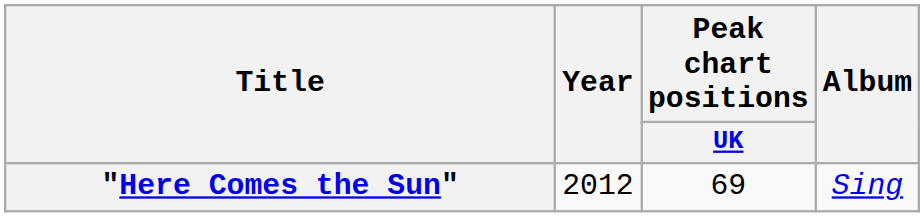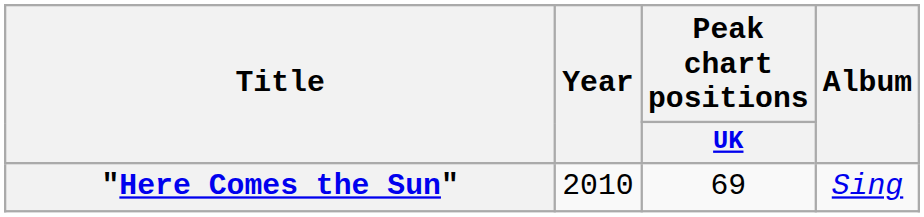"Here Comes the Sun" | Year: 2012 -> 2010
